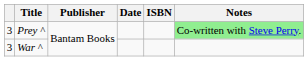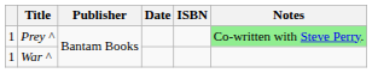Prey ^ | column 1: 3 -> 1
War ^ | column 1: 3 -> 1
